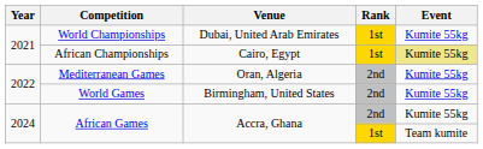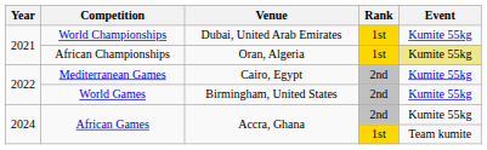African Championships | Venue: Cairo, Egypt -> Oran, Algeria
Mediterranean Games | Venue: Oran, Algeria -> Cairo, Egypt
